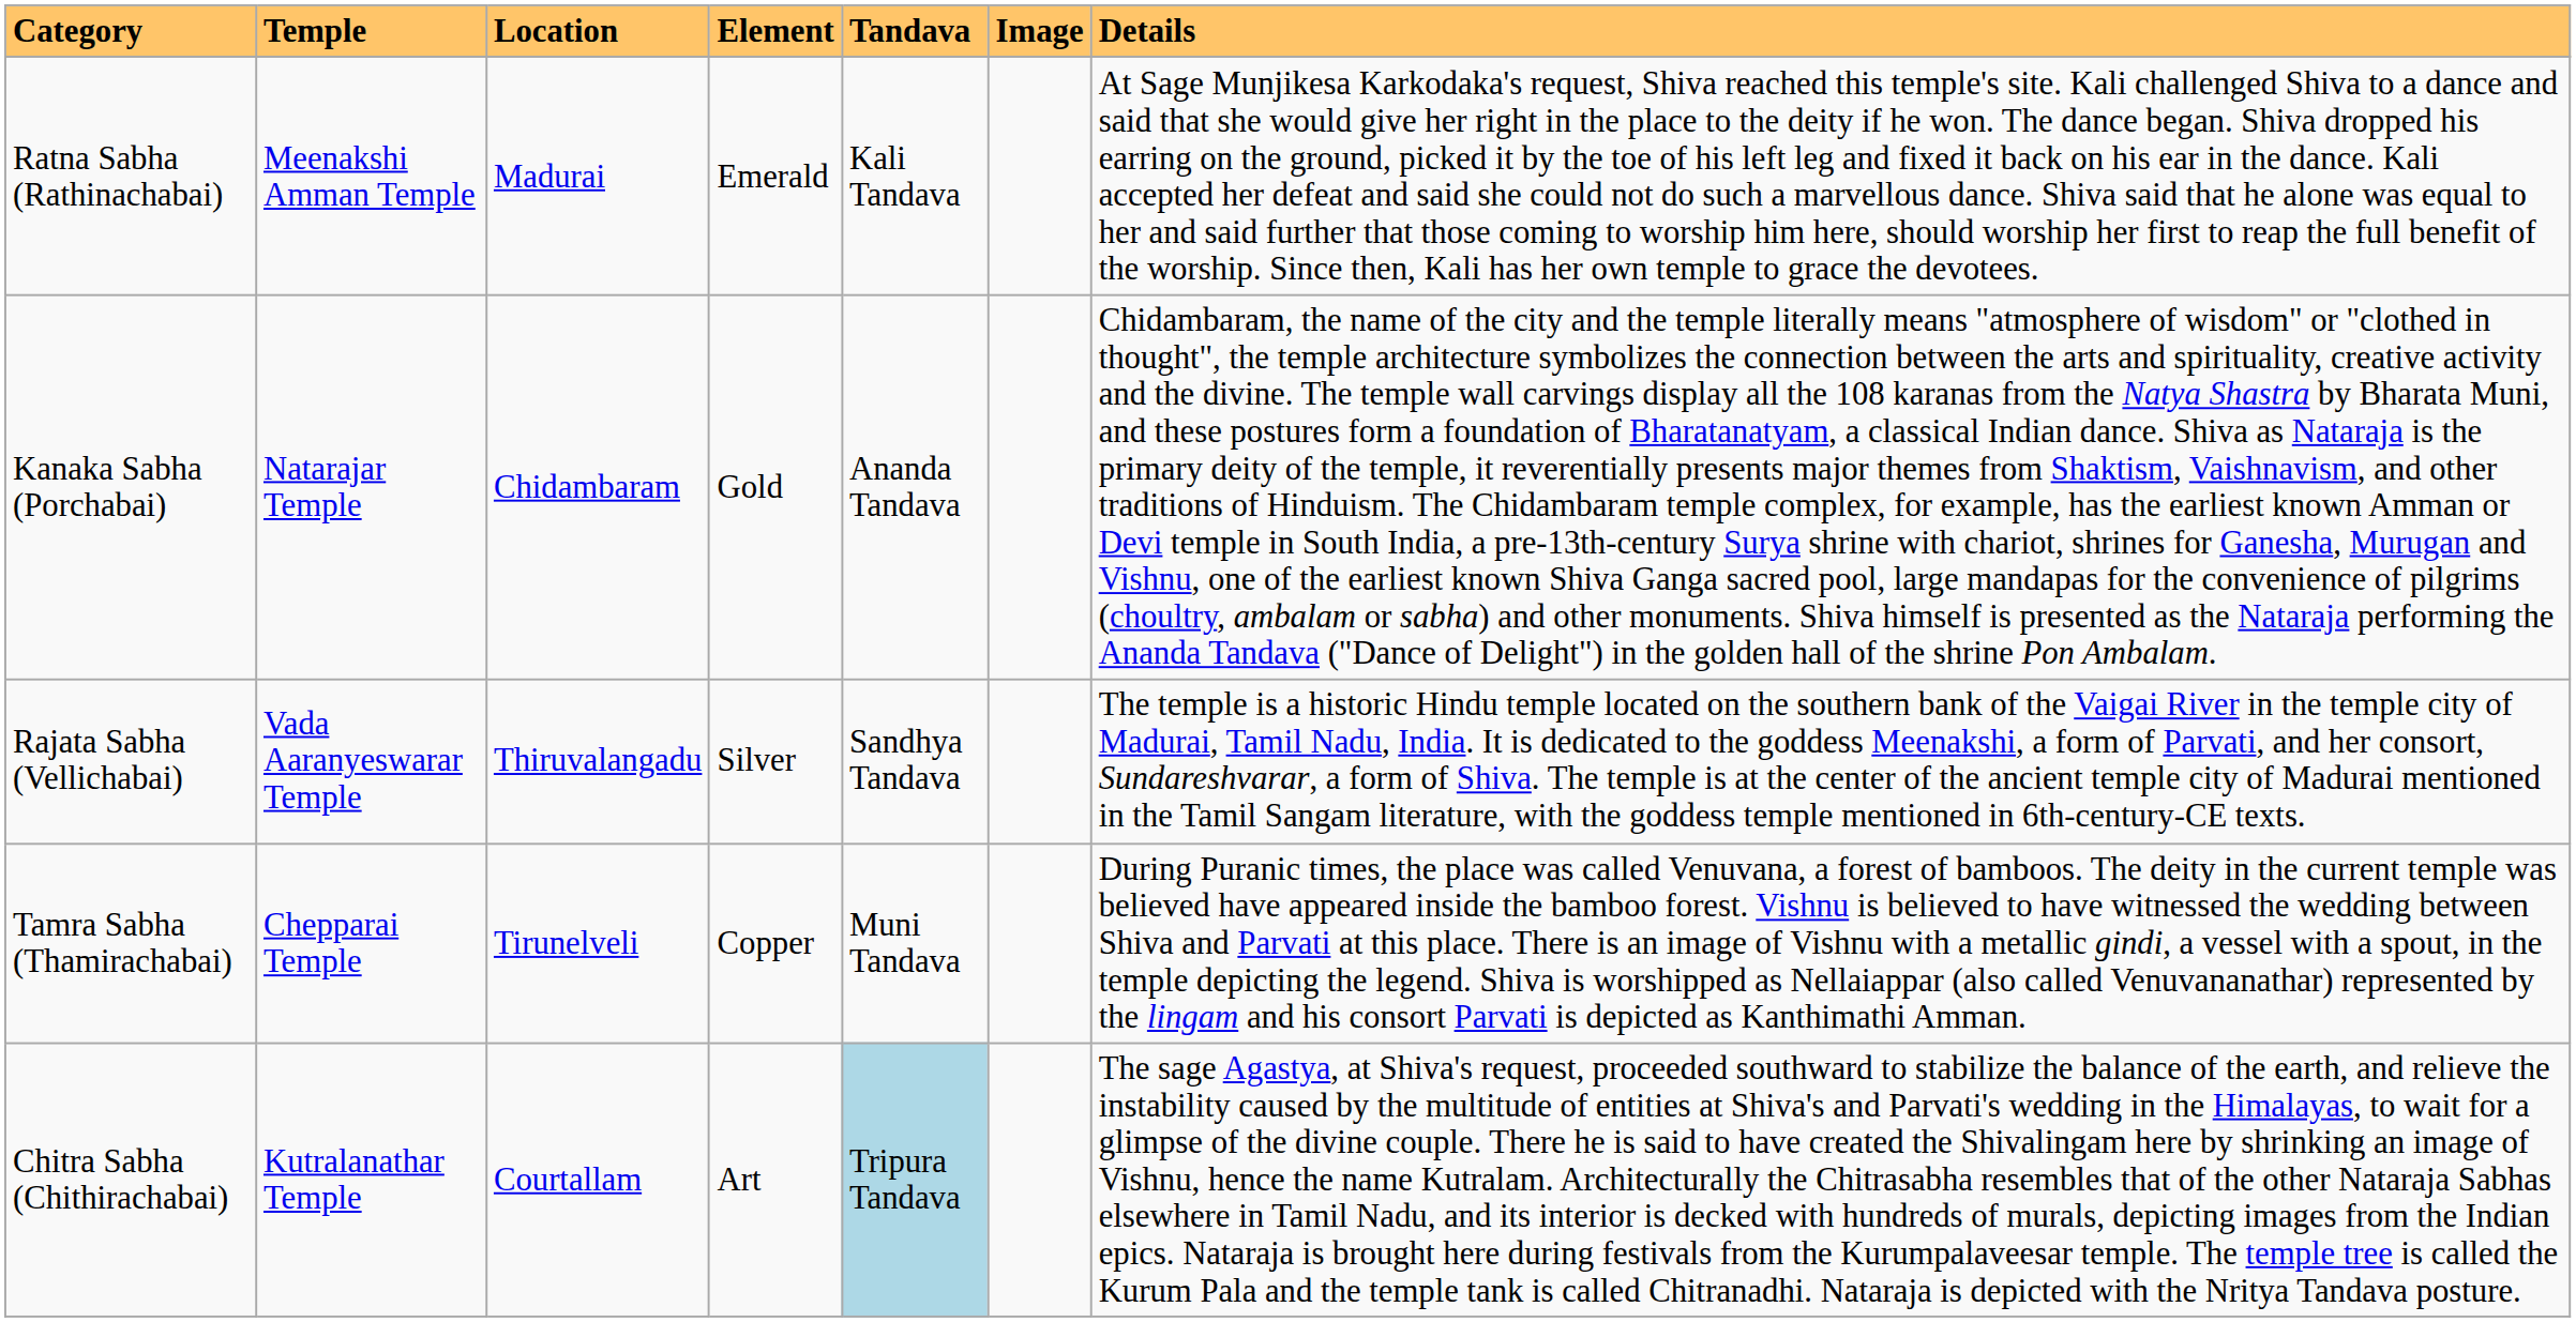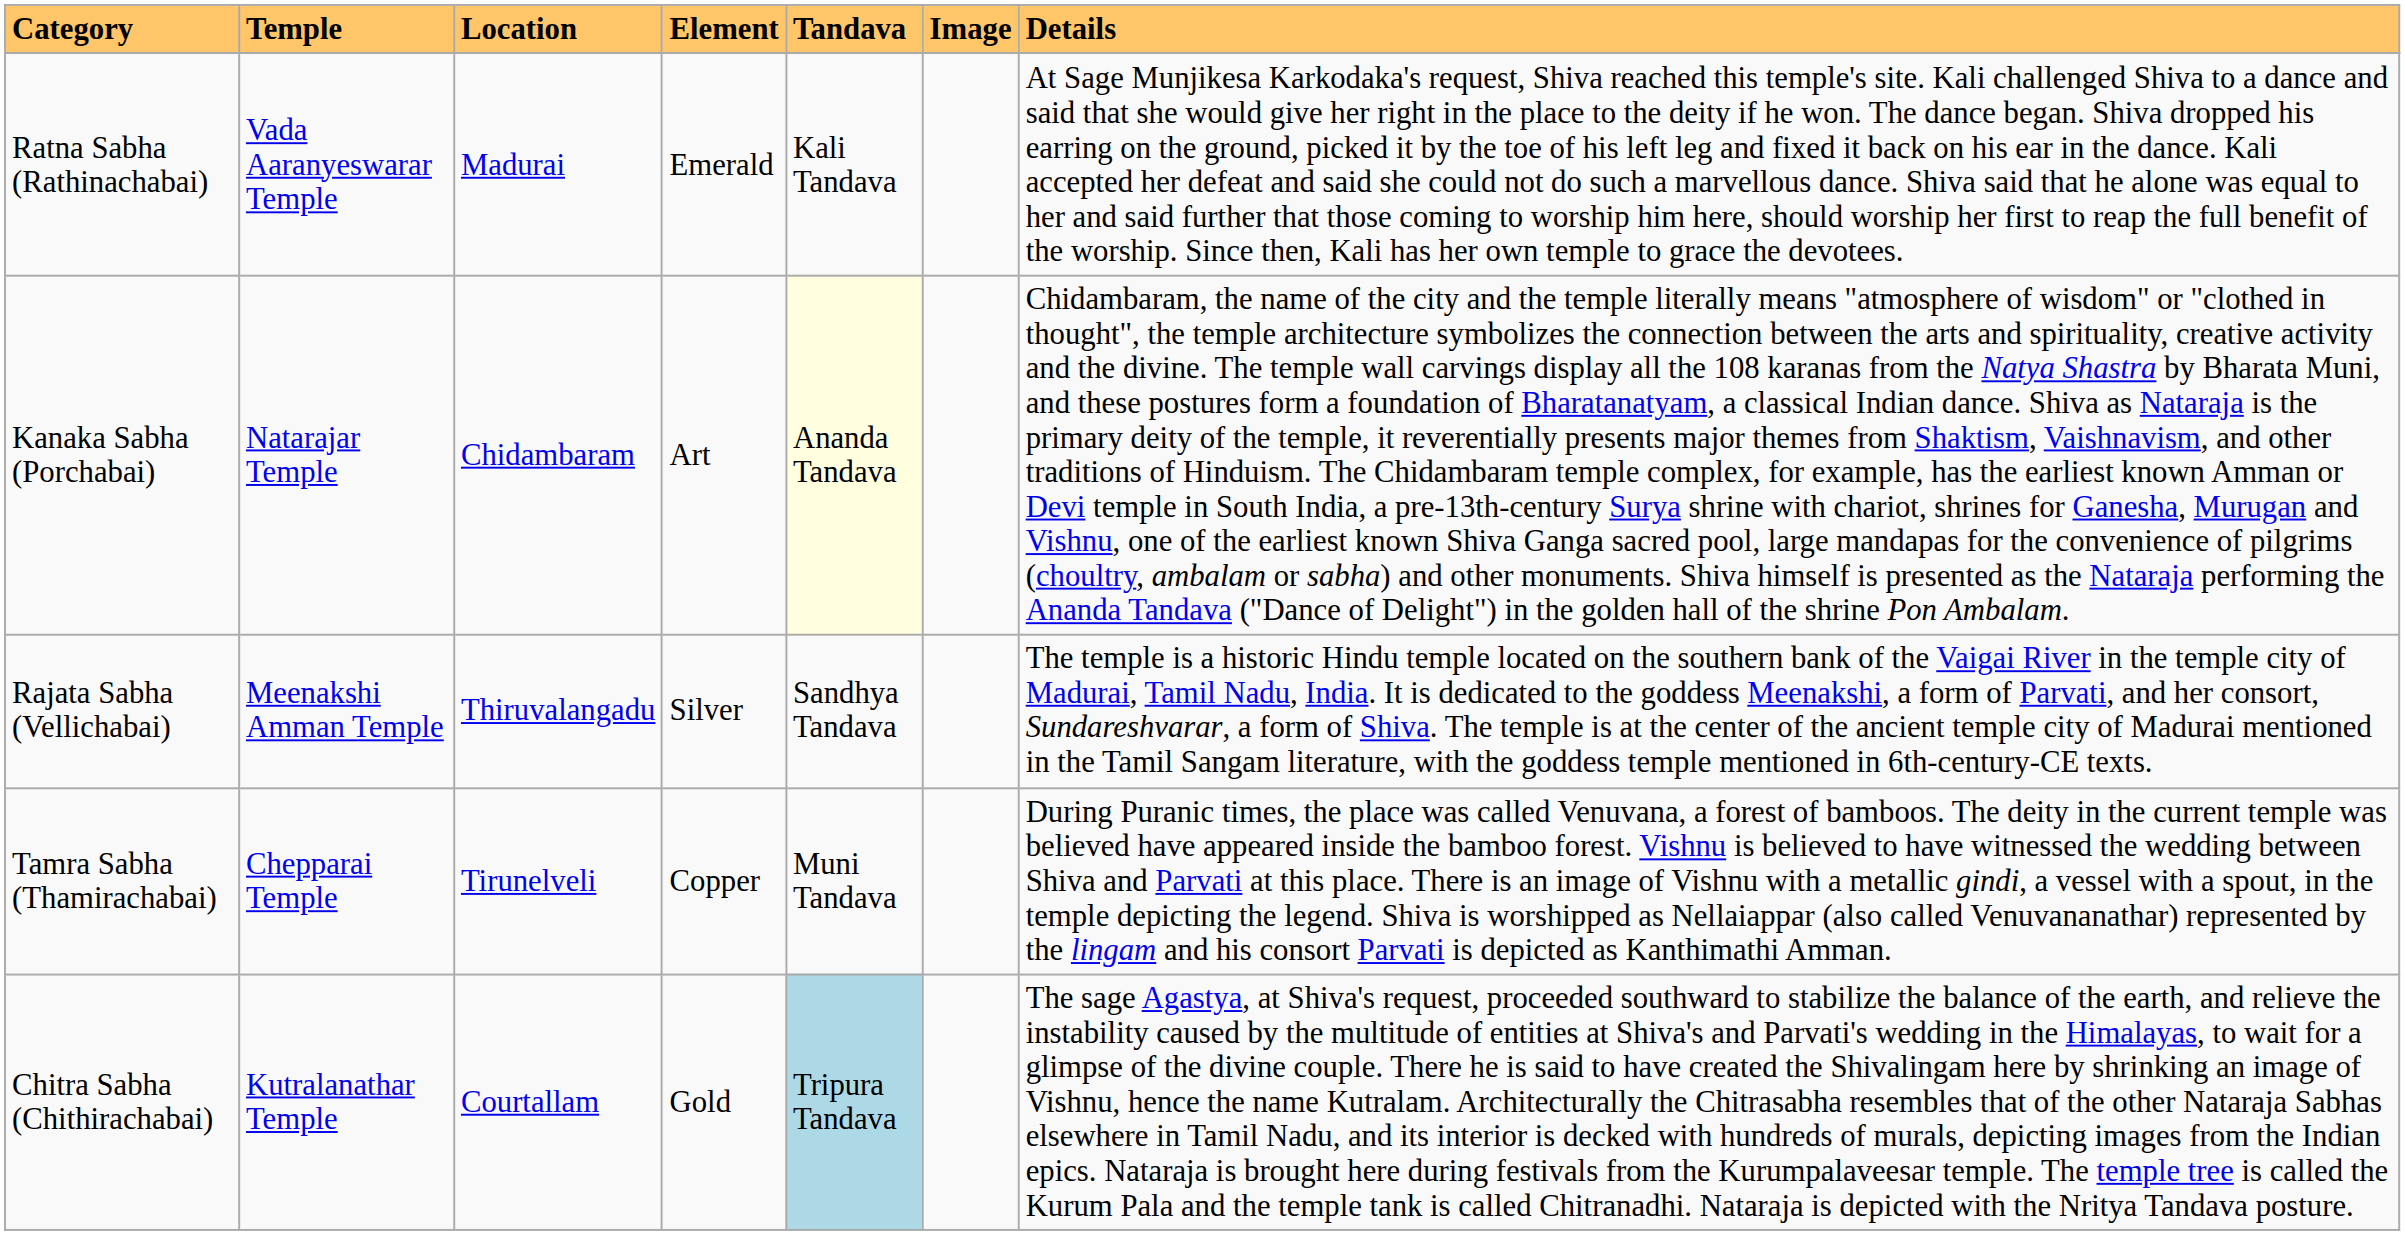Ratna Sabha (Rathinachabai) | Temple: Meenakshi Amman Temple -> Vada Aaranyeswarar Temple
Kanaka Sabha (Porchabai) | Element: Gold -> Art
Kanaka Sabha (Porchabai) | Tandava: no background -> lightyellow background
Rajata Sabha (Vellichabai) | Temple: Vada Aaranyeswarar Temple -> Meenakshi Amman Temple
Chitra Sabha (Chithirachabai) | Element: Art -> Gold
